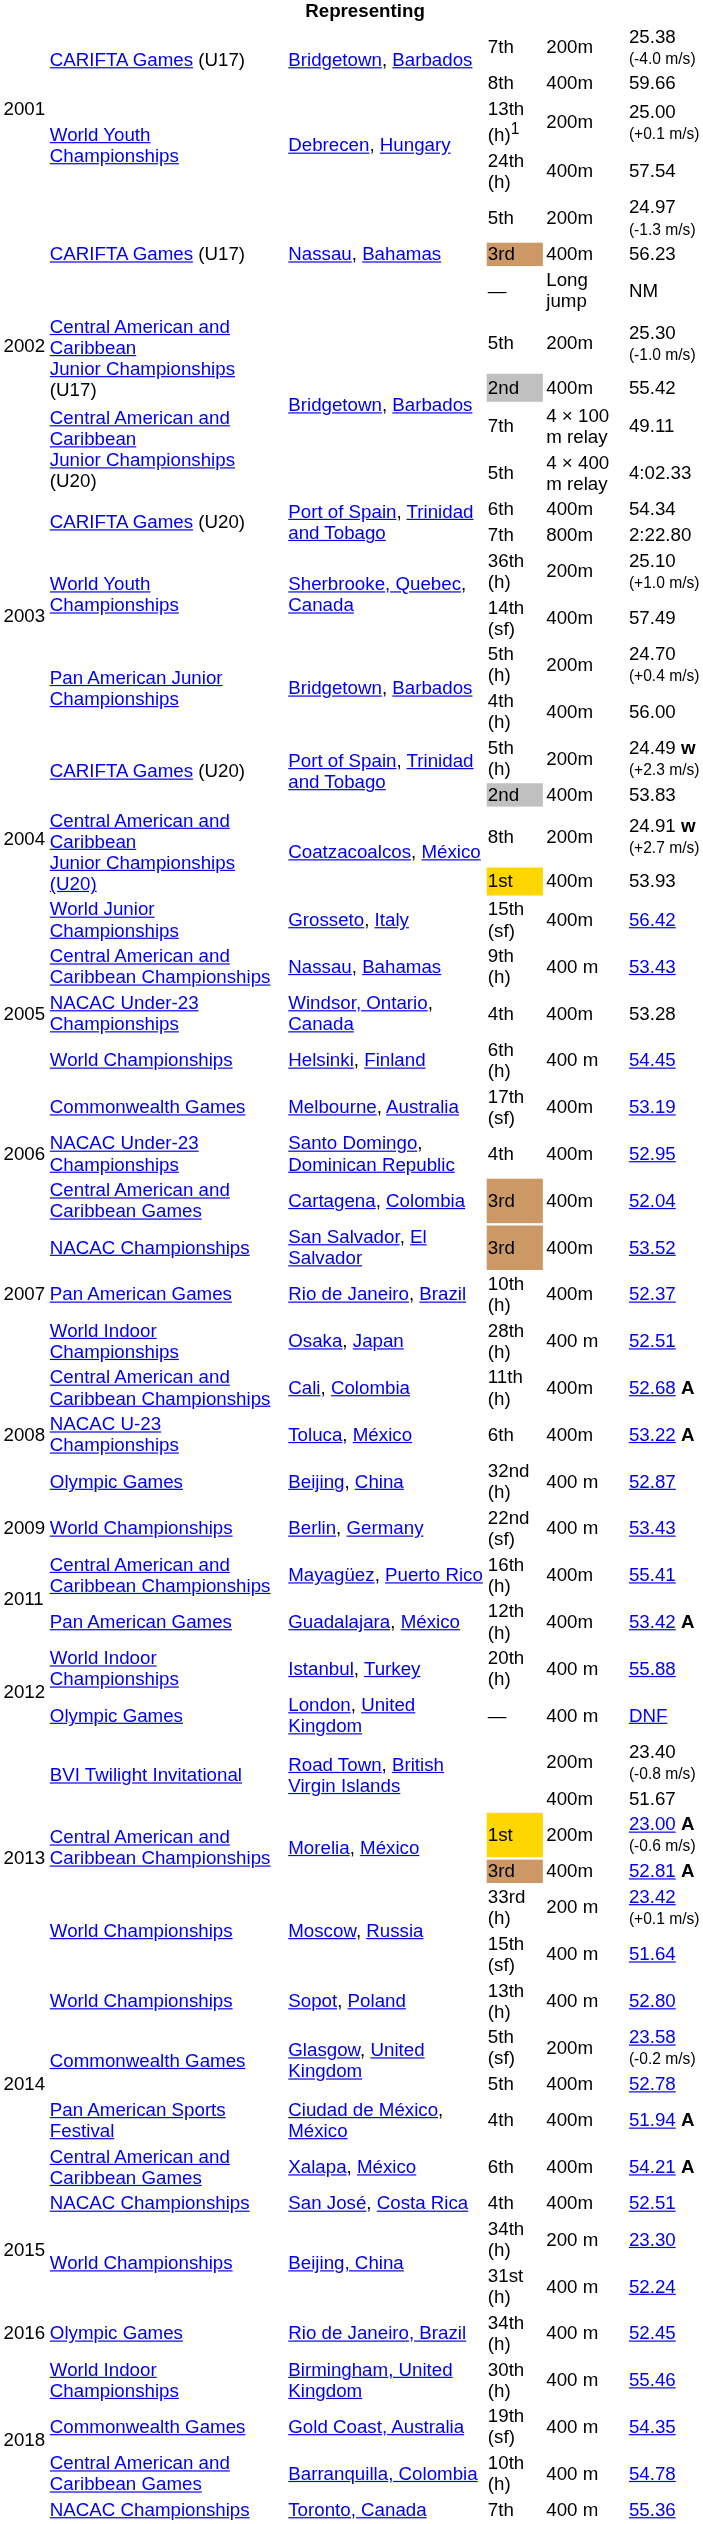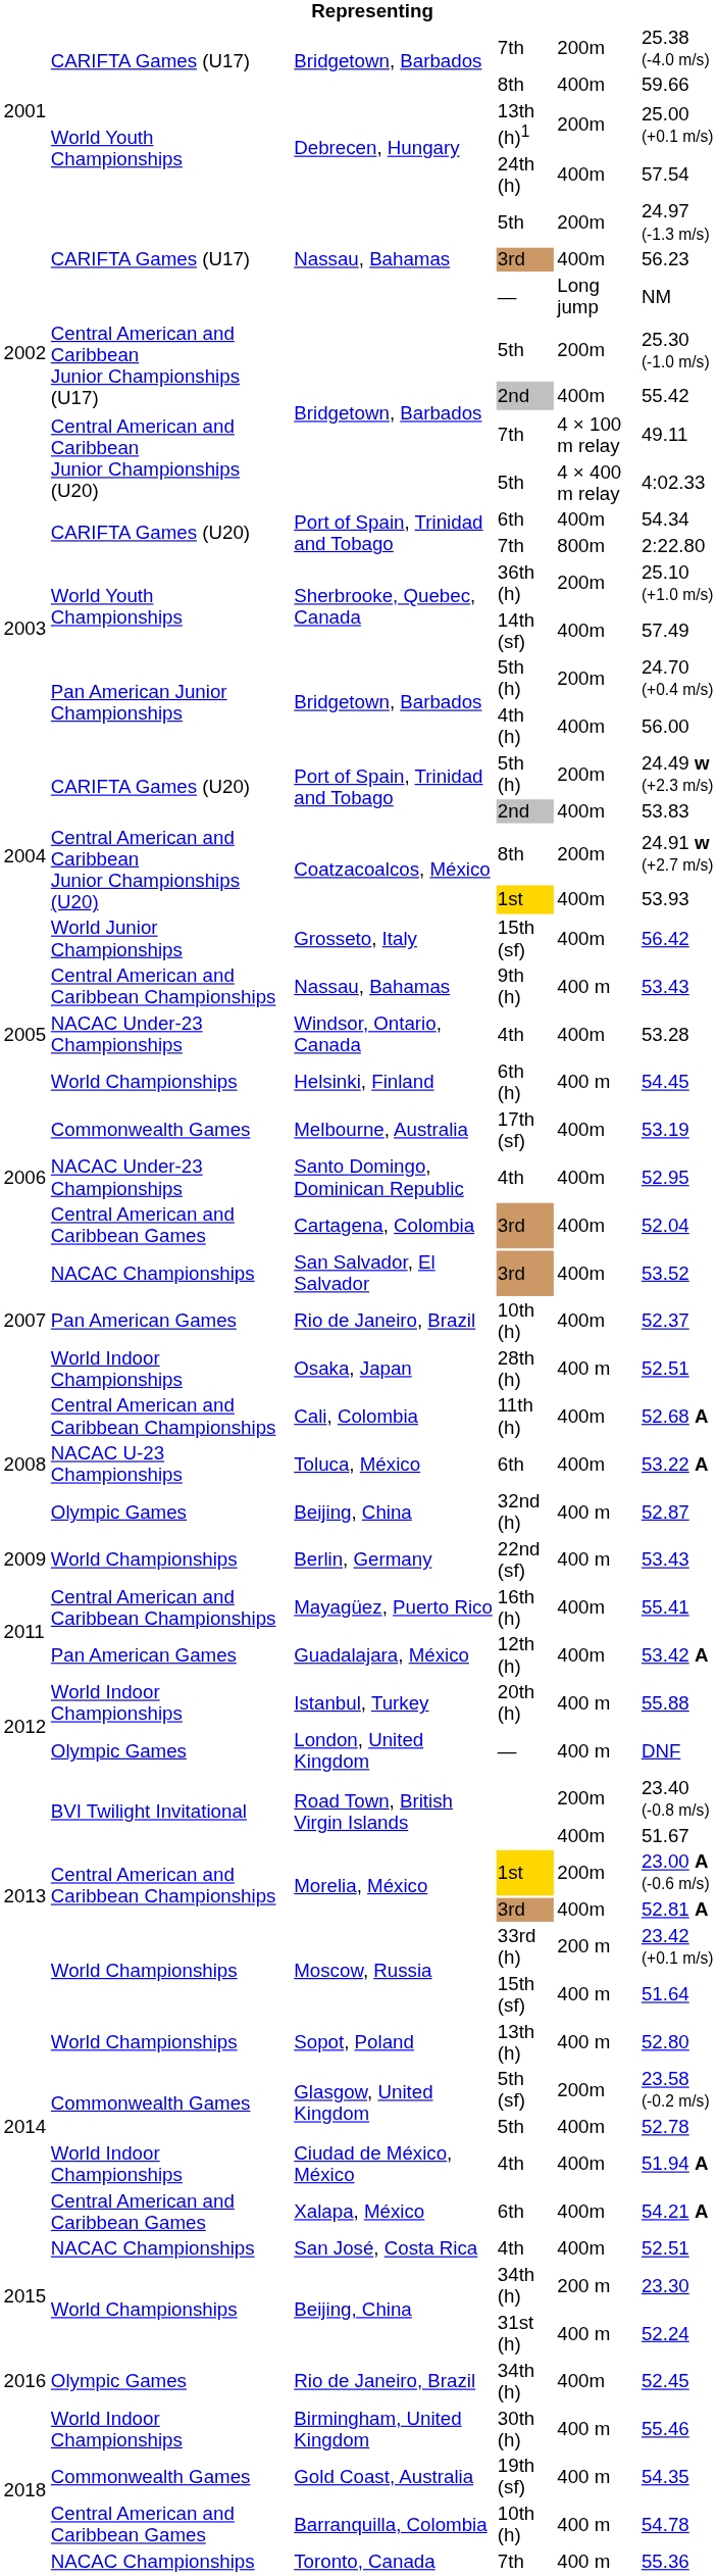Ciudad de México, México | column 2: Pan American Sports Festival -> World Indoor Championships
Rio de Janeiro, Brazil / 34th (h) | column 5: 400 m -> 400m
